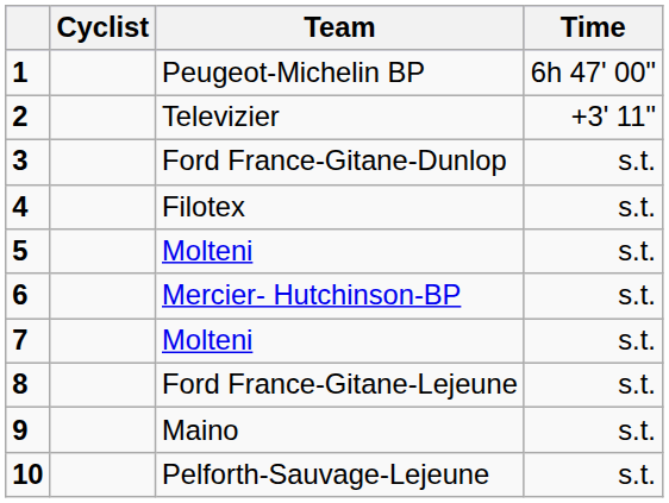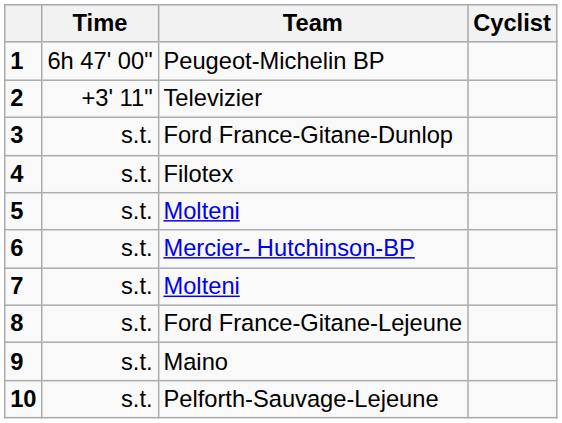columns swapped: Cyclist <-> Time
